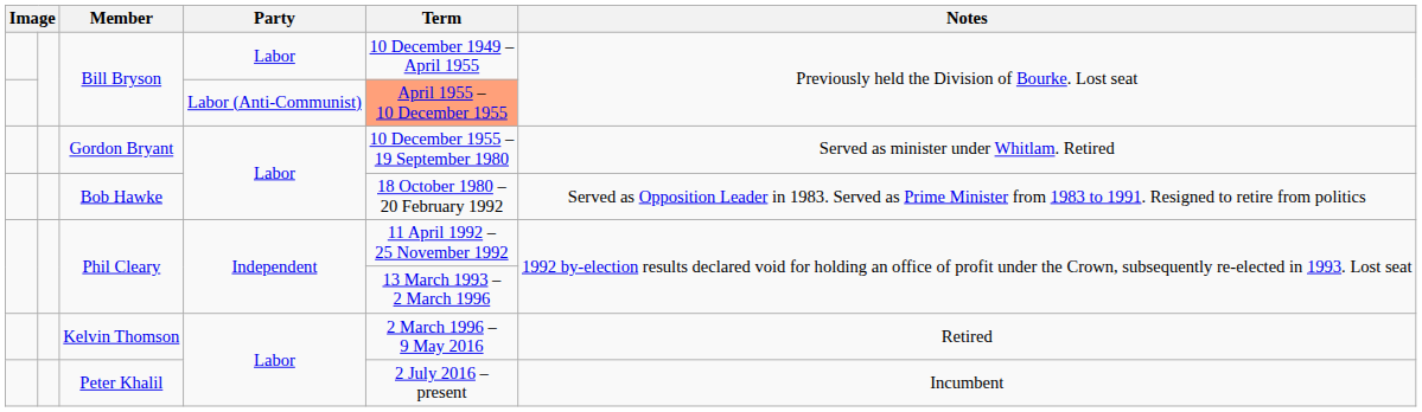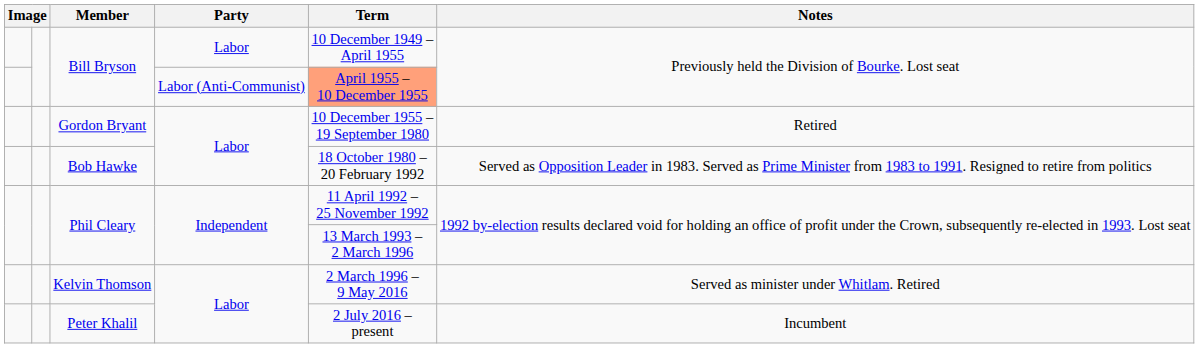Gordon Bryant | Notes: Served as minister under Whitlam. Retired -> Retired
Kelvin Thomson | Notes: Retired -> Served as minister under Whitlam. Retired
